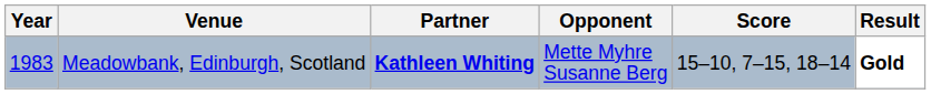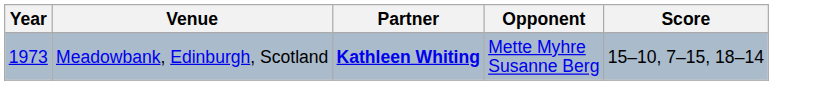- column: Result | Gold
Meadowbank, Edinburgh, Scotland | Year: 1983 -> 1973
